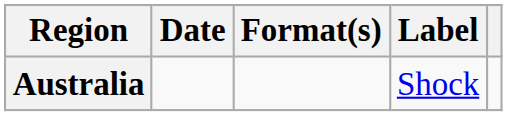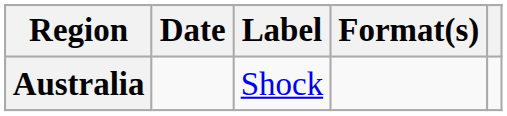columns swapped: Format(s) <-> Label
